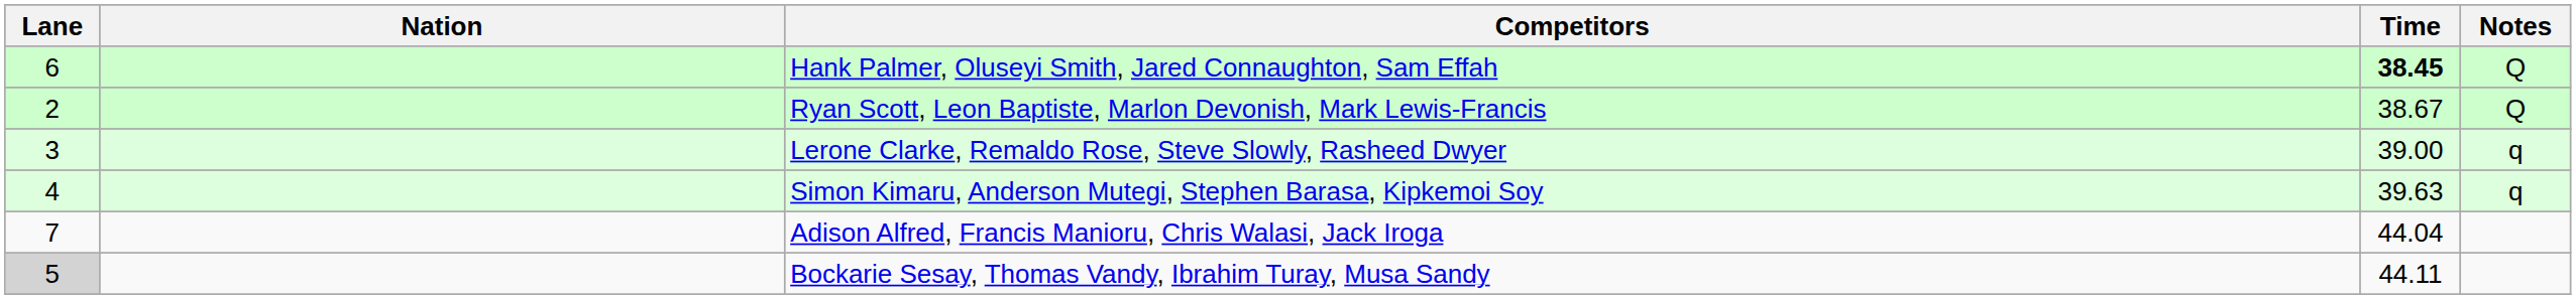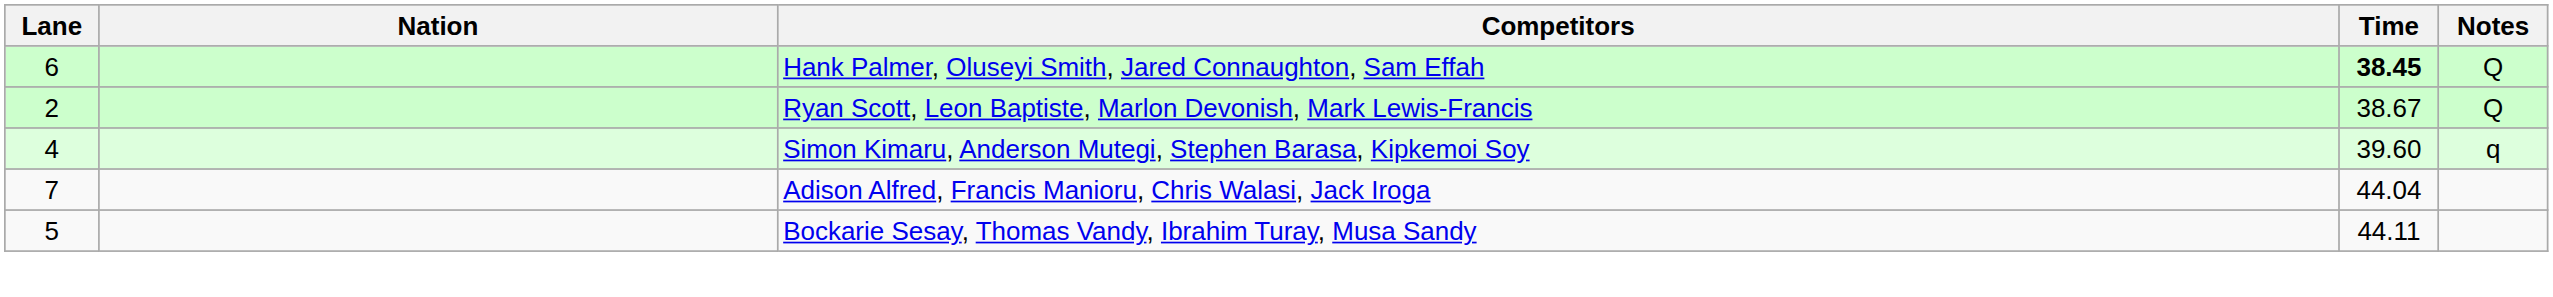- row: 3 | Lerone Clarke, Remaldo Rose, Steve Slowly, Rasheed Dwyer | 39.00 | q
Simon Kimaru, Anderson Mutegi, Stephen Barasa, Kipkemoi Soy | Time: 39.63 -> 39.60
Bockarie Sesay, Thomas Vandy, Ibrahim Turay, Musa Sandy | Lane: lightgrey background -> no background
